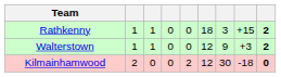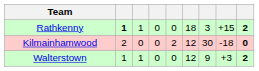Rathkenny | column 2: normal -> bold
rows swapped: Walterstown <-> Kilmainhamwood
